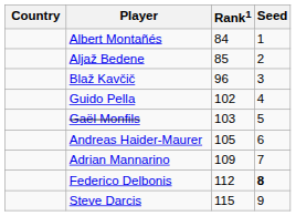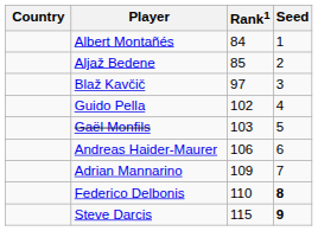Blaž Kavčič | Rank1: 96 -> 97
Andreas Haider-Maurer | Rank1: 105 -> 106
Federico Delbonis | Rank1: 112 -> 110
Steve Darcis | Seed: normal -> bold
